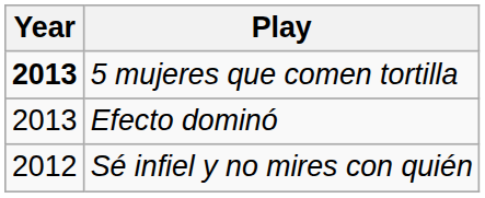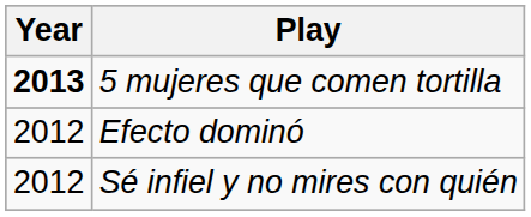Efecto dominó | Year: 2013 -> 2012
